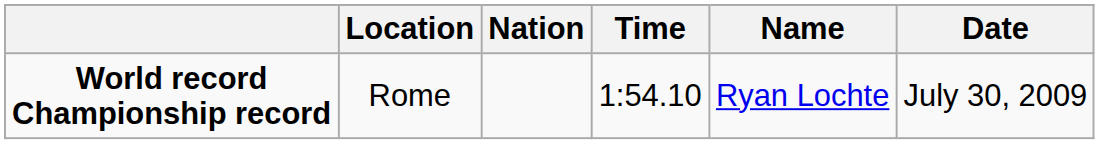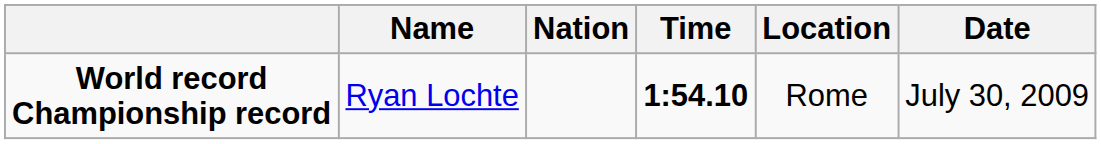columns swapped: Name <-> Location
World record Championship record | Time: normal -> bold
